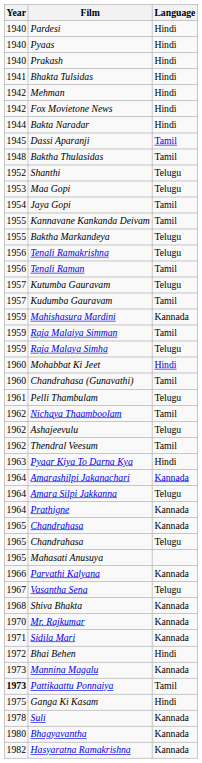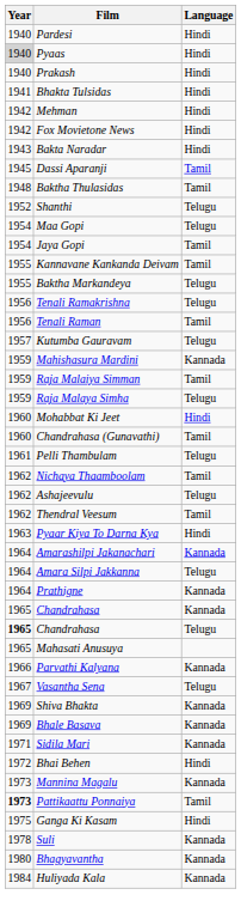Pyaas | Year: no background -> lightgrey background
Bakta Naradar | Year: 1944 -> 1943
Maa Gopi | Year: 1953 -> 1954
- row: 1957 | Kudumba Gauravam | Tamil
Chandrahasa / Telugu | Year: normal -> bold
Shiva Bhakta | Year: 1968 -> 1969
+ row: 1969 | Bhale Basava | Kannada
- row: 1970 | Mr. Rajkumar | Kannada
- row: 1982 | Hasyaratna Ramakrishna | Kannada
+ row: 1984 | Huliyada Kala | Kannada
